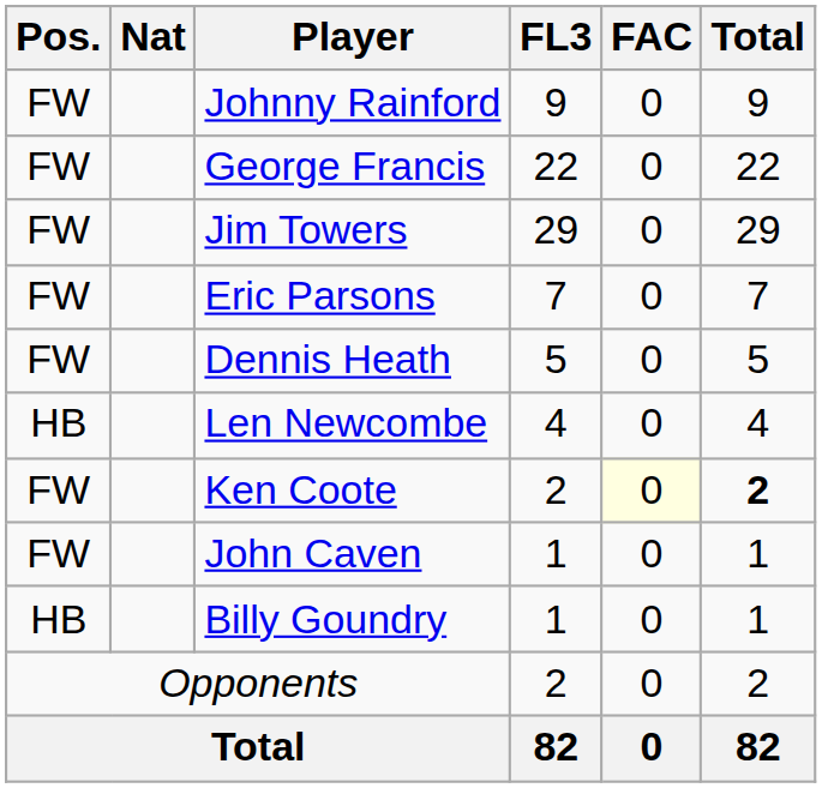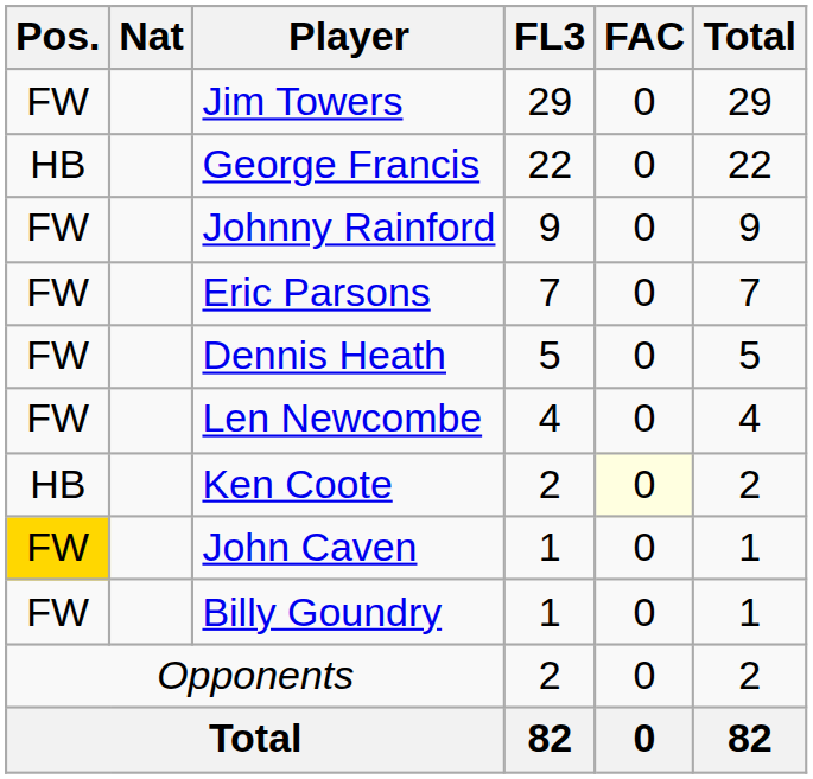rows swapped: Jim Towers <-> Johnny Rainford
George Francis | Pos.: FW -> HB
Len Newcombe | Pos.: HB -> FW
Ken Coote | Pos.: FW -> HB
Ken Coote | Total: bold -> normal
John Caven | Pos.: no background -> gold background
Billy Goundry | Pos.: HB -> FW
